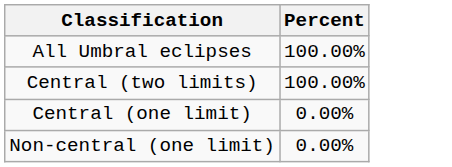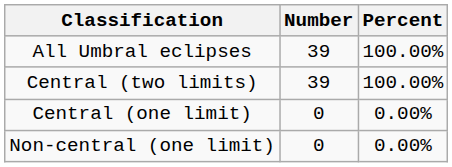+ column: Number | 39 | 39 | 0 | 0
